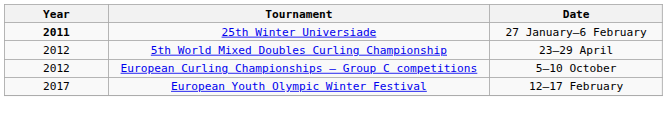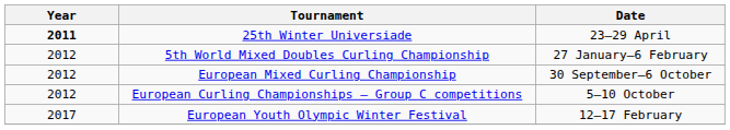25th Winter Universiade | Date: 27 January–6 February -> 23–29 April
5th World Mixed Doubles Curling Championship | Date: 23–29 April -> 27 January–6 February
+ row: 2012 | European Mixed Curling Championship | 30 September–6 October
